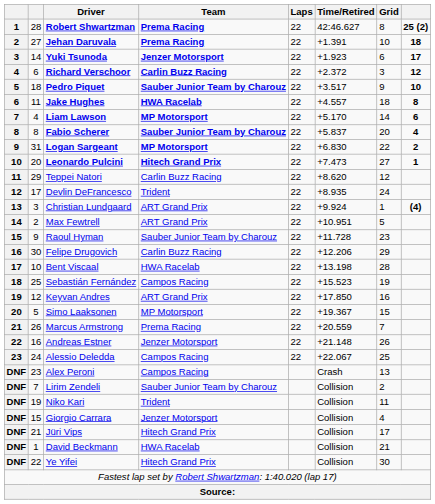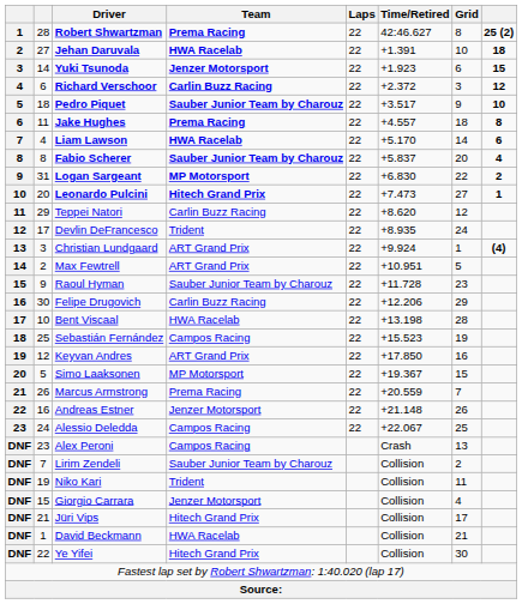Jehan Daruvala | Team: Prema Racing -> HWA Racelab
Yuki Tsunoda | column 8: 17 -> 15
Jake Hughes | Team: HWA Racelab -> Prema Racing
Liam Lawson | Team: MP Motorsport -> HWA Racelab
